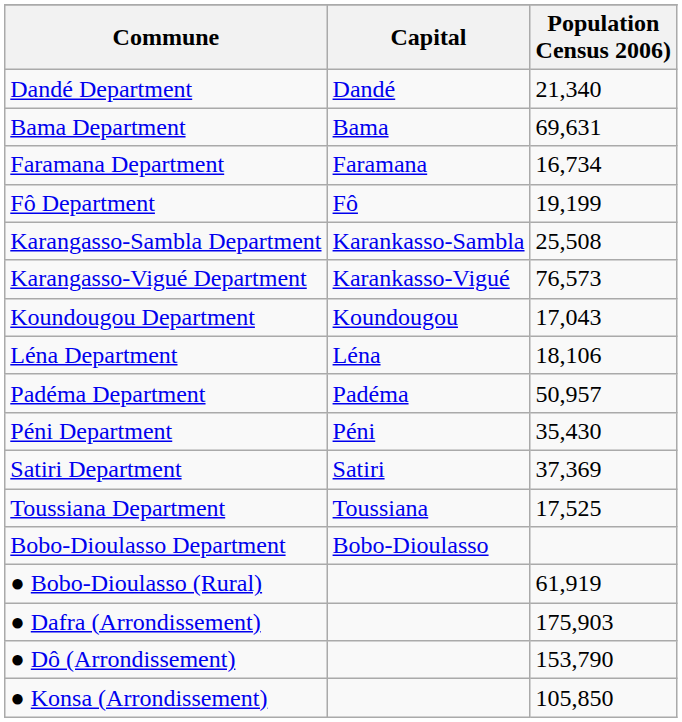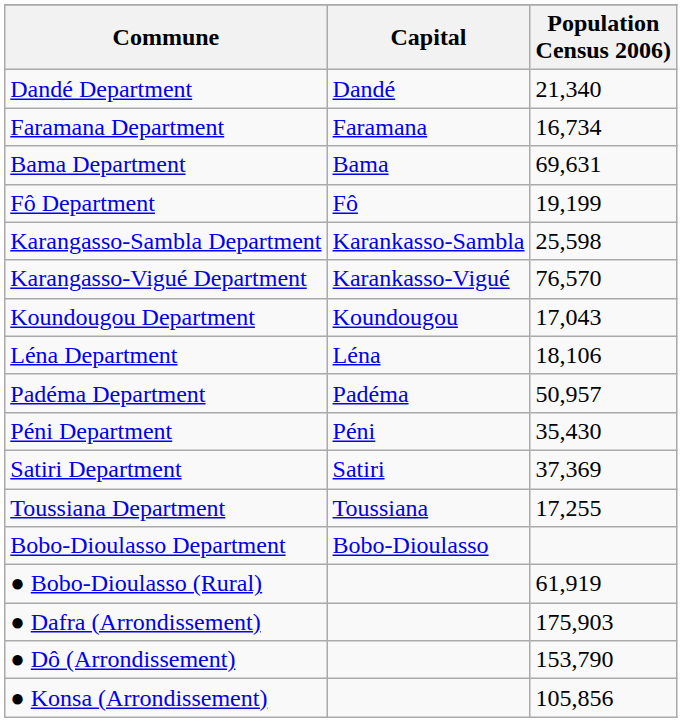rows swapped: Bama Department <-> Faramana Department
Karangasso-Sambla Department | Population Census 2006): 25,508 -> 25,598
Karangasso-Vigué Department | Population Census 2006): 76,573 -> 76,570
Toussiana Department | Population Census 2006): 17,525 -> 17,255
● Konsa (Arrondissement) | Population Census 2006): 105,850 -> 105,856
